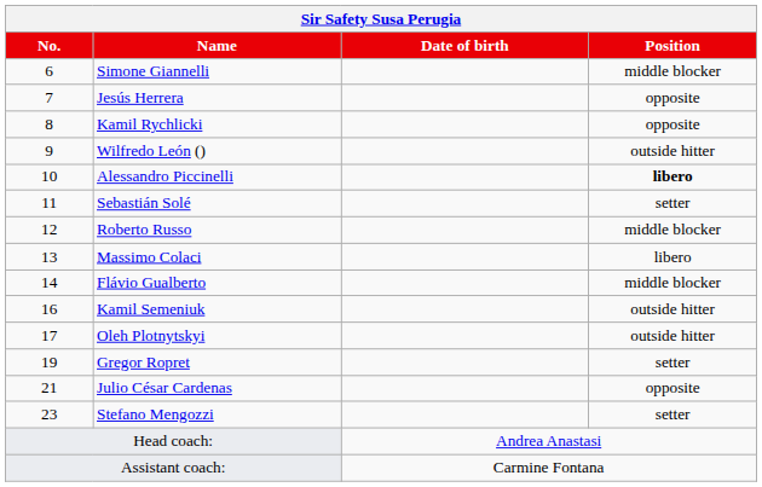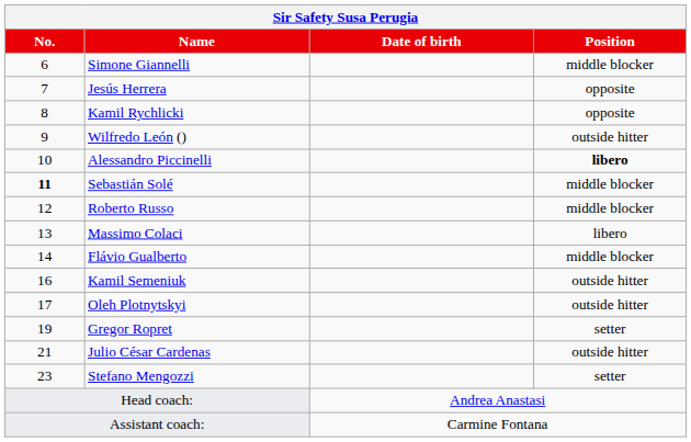Sebastián Solé | No.: normal -> bold
Sebastián Solé | Position: setter -> middle blocker
Julio César Cardenas | Position: opposite -> outside hitter
